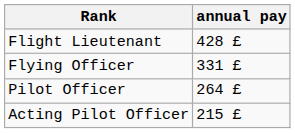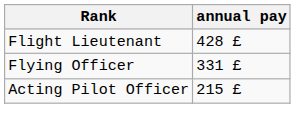- row: Pilot Officer | 264 £
